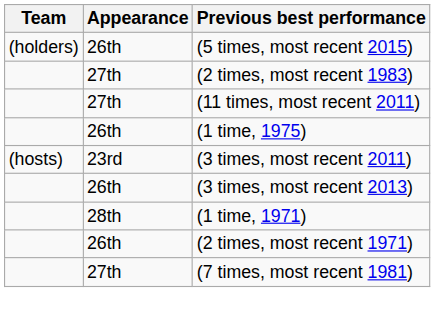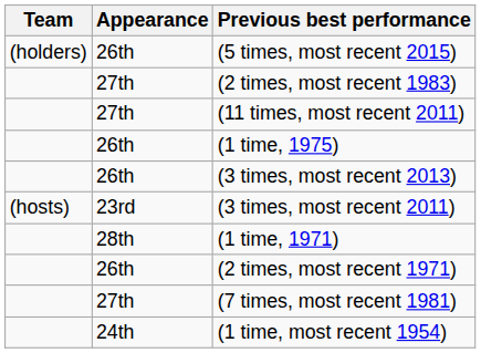rows swapped: (3 times, most recent 2013) <-> (3 times, most recent 2011)
+ row: 24th | (1 time, most recent 1954)
